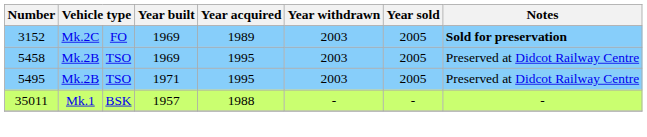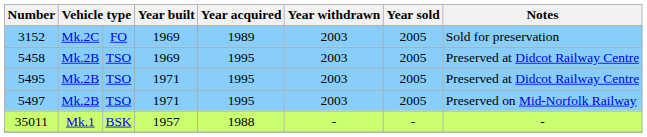3152 | Notes: bold -> normal
+ row: 5497 | Mk.2B | TSO | 1971 | 1995 | 2003 | 2005 | Preserved on Mid-Norfolk Railway
